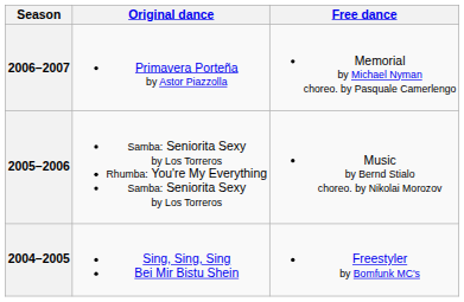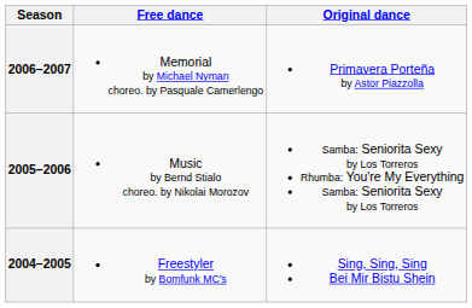columns swapped: Original dance <-> Free dance
